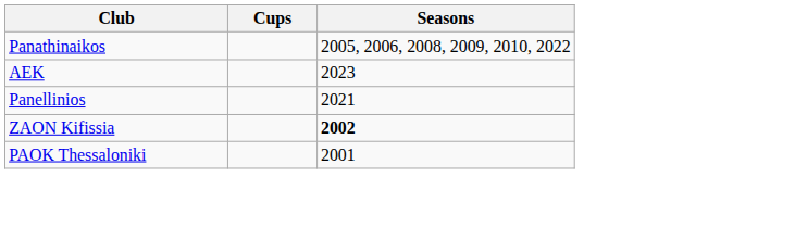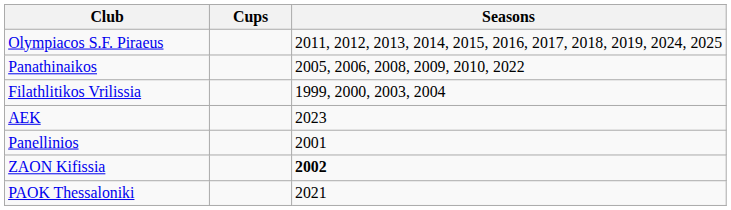+ row: Olympiacos S.F. Piraeus | 2011, 2012, 2013, 2014, 2015, 2016, 2017, 2018, 2019, 2024, 2025
+ row: Filathlitikos Vrilissia | 1999, 2000, 2003, 2004
Panellinios | Seasons: 2021 -> 2001
PAOK Thessaloniki | Seasons: 2001 -> 2021
